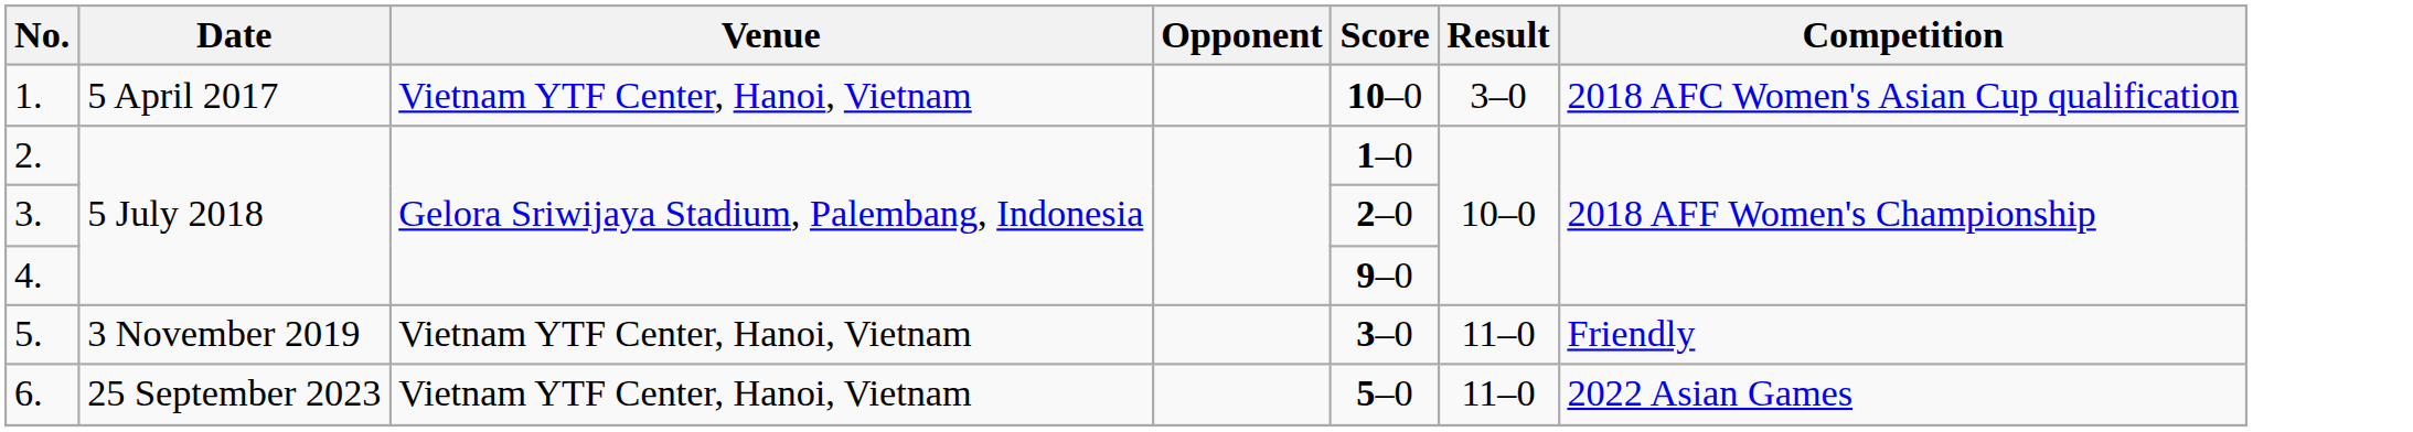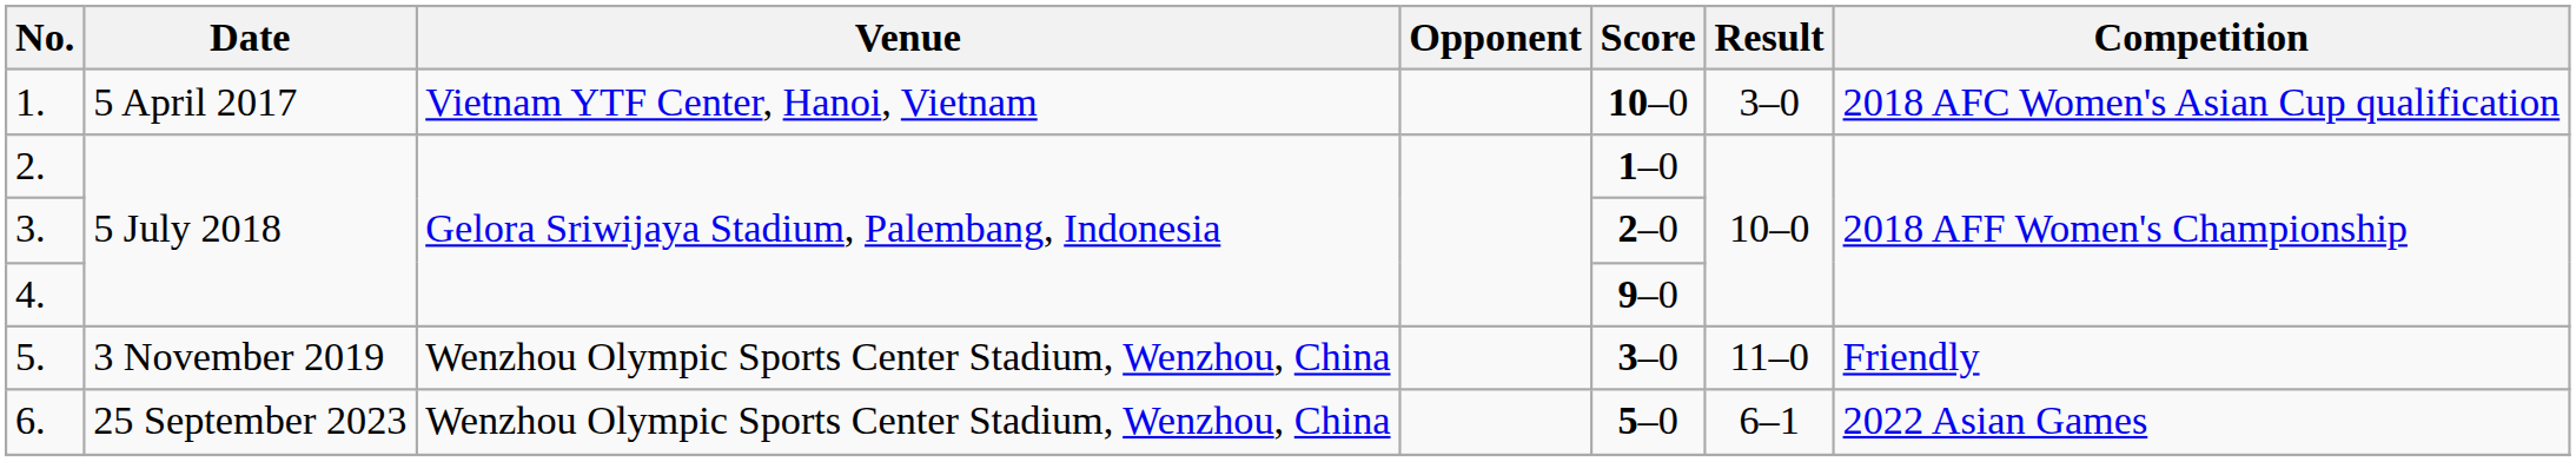5. | Venue: Vietnam YTF Center, Hanoi, Vietnam -> Wenzhou Olympic Sports Center Stadium, Wenzhou, China
6. | Venue: Vietnam YTF Center, Hanoi, Vietnam -> Wenzhou Olympic Sports Center Stadium, Wenzhou, China
6. | Result: 11–0 -> 6–1
